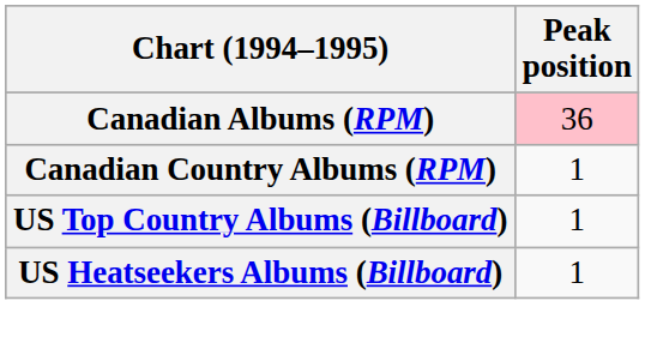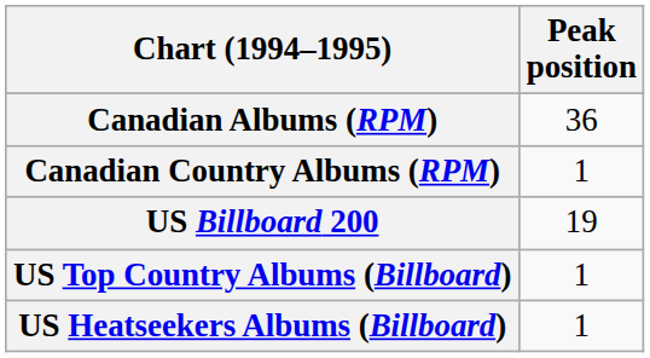Canadian Albums (RPM) | Peak position: pink background -> no background
+ row: US Billboard 200 | 19
